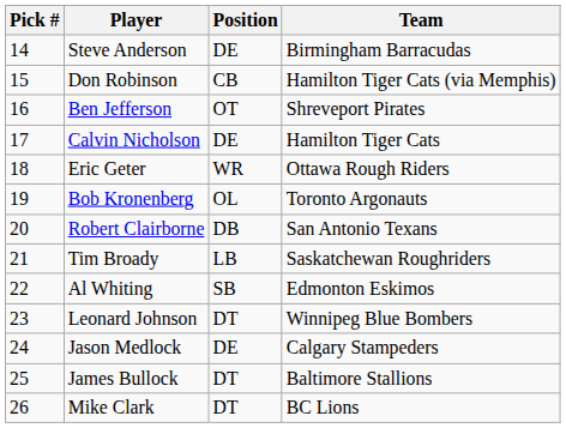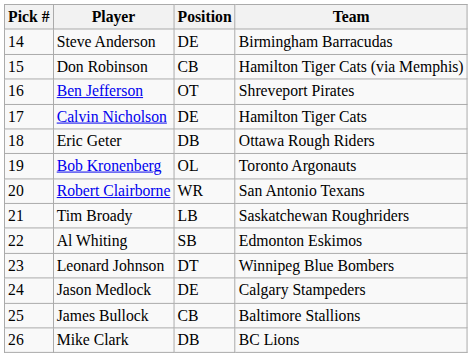Eric Geter | Position: WR -> DB
Robert Clairborne | Position: DB -> WR
James Bullock | Position: DT -> CB
Mike Clark | Position: DT -> DB
